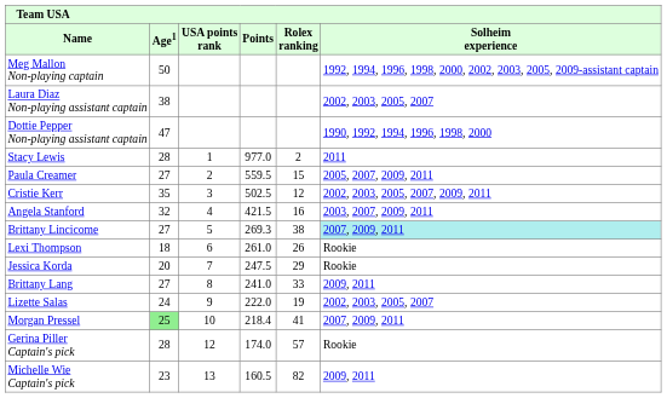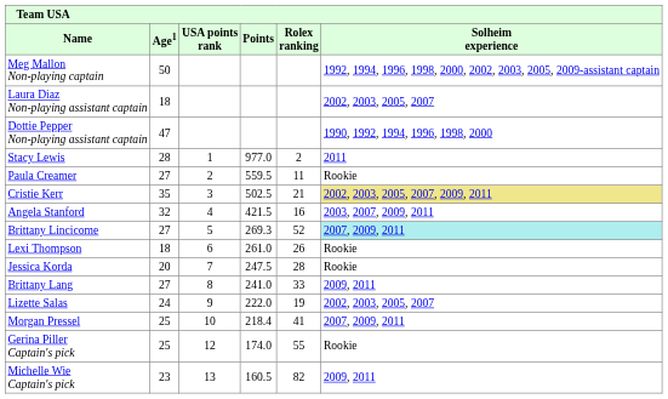Laura Diaz Non-playing assistant captain | Age1: 38 -> 18
Paula Creamer | Rolex ranking: 15 -> 11
Paula Creamer | Solheim experience: 2005, 2007, 2009, 2011 -> Rookie
Cristie Kerr | Rolex ranking: 12 -> 21
Cristie Kerr | Solheim experience: no background -> khaki background
Brittany Lincicome | Rolex ranking: 38 -> 52
Jessica Korda | Rolex ranking: 29 -> 28
Morgan Pressel | Age1: lightgreen background -> no background
Gerina Piller Captain's pick | Age1: 28 -> 25
Gerina Piller Captain's pick | Rolex ranking: 57 -> 55
